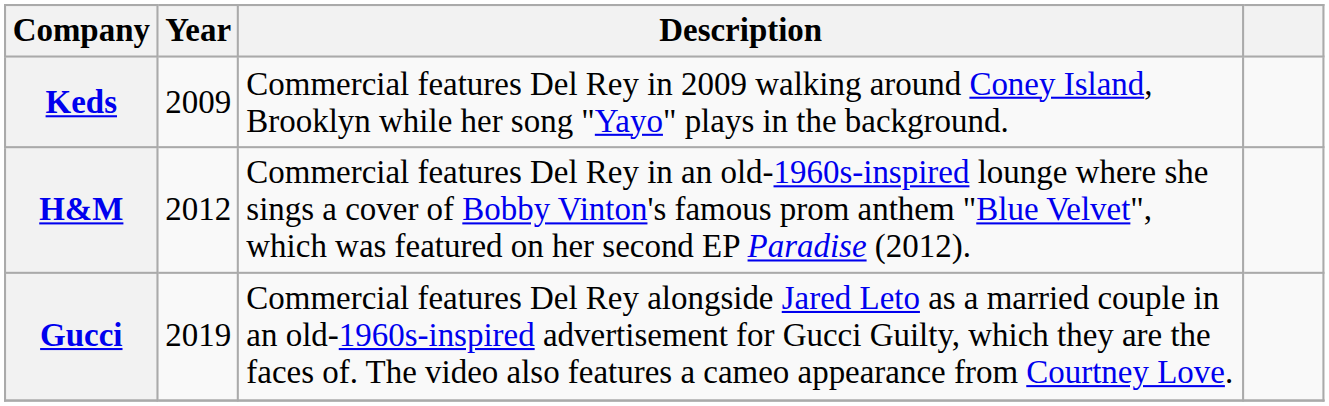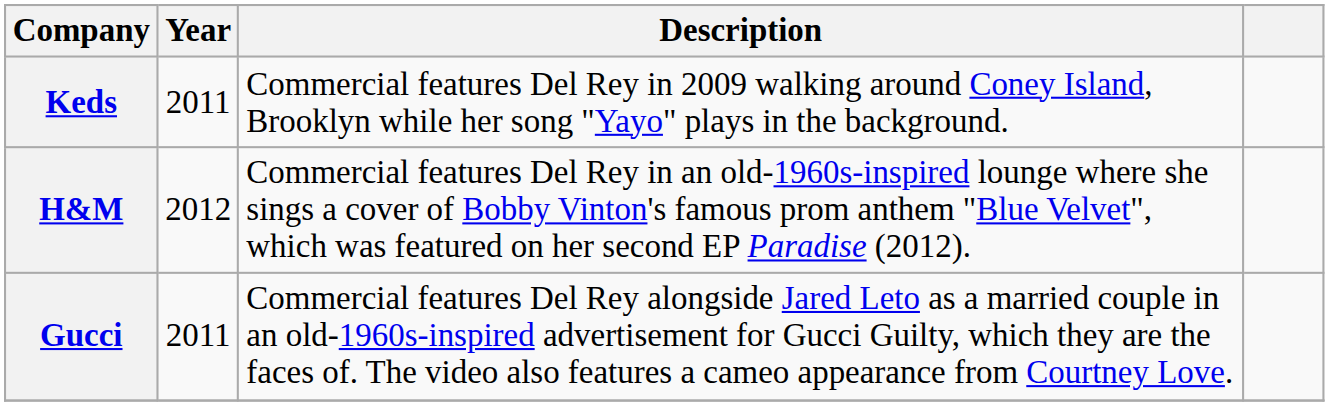Keds | Year: 2009 -> 2011
Gucci | Year: 2019 -> 2011
